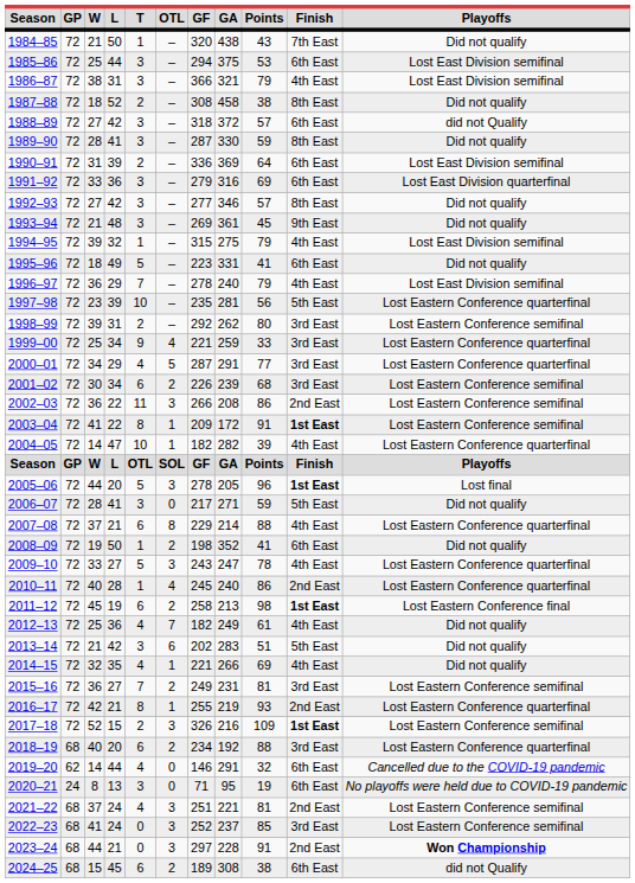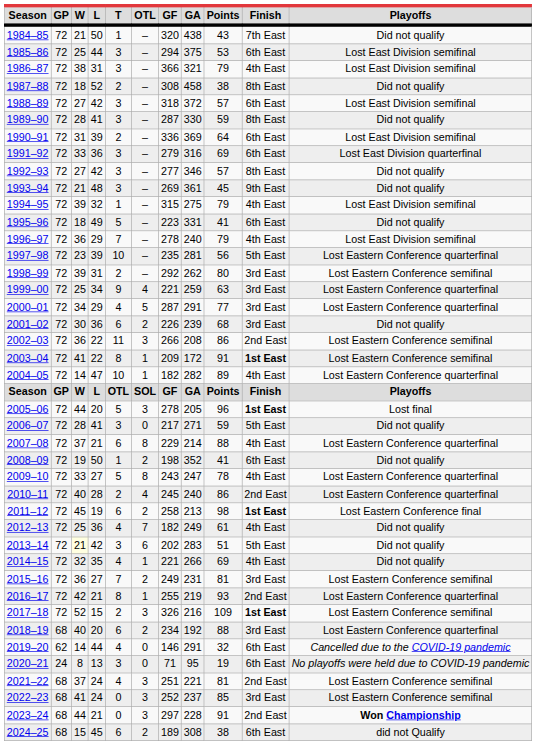1988–89 | Playoffs: did not Qualify -> Lost East Division semifinal
1999–00 | Points: 33 -> 63
2001–02 | L: 34 -> 36
2001–02 | Playoffs: Lost Eastern Conference semifinal -> Did not qualify
2004–05 | Points: 39 -> 89
2009–10 | OTL: 3 -> 8
2010–11 | T: 1 -> 2
2013–14 | W: no background -> lightyellow background
